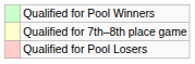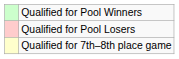rows swapped: Qualified for 7th–8th place game <-> Qualified for Pool Losers
